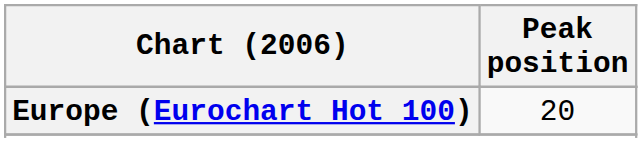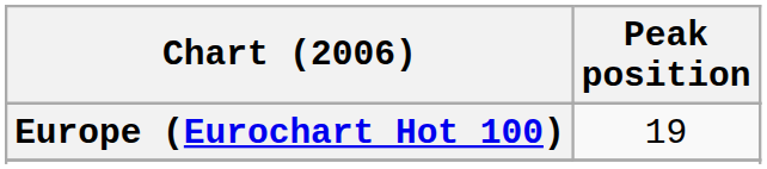Europe (Eurochart Hot 100) | Peak position: 20 -> 19
